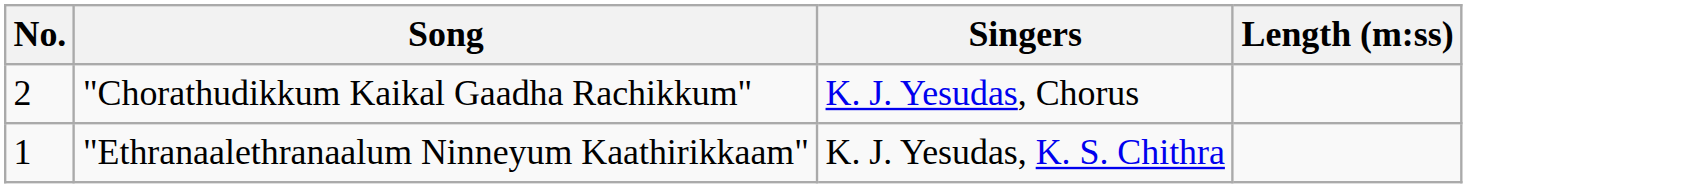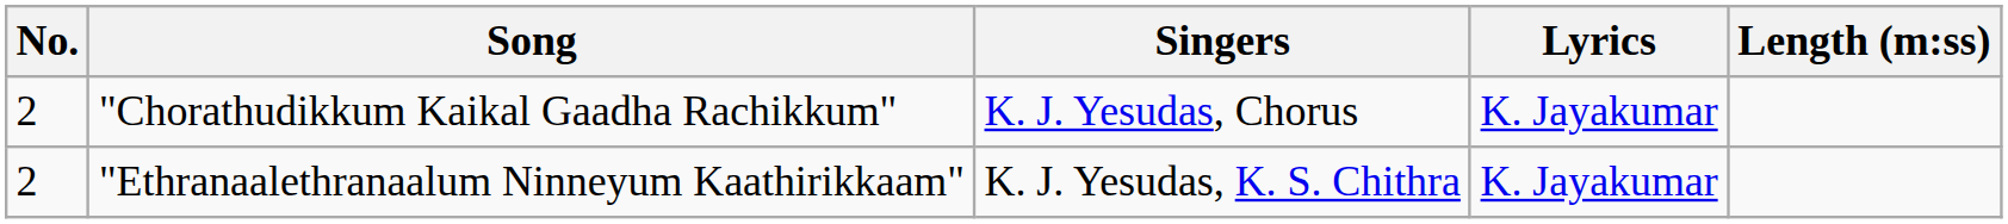+ column: Lyrics | K. Jayakumar | K. Jayakumar
"Ethranaalethranaalum Ninneyum Kaathirikkaam" | No.: 1 -> 2
